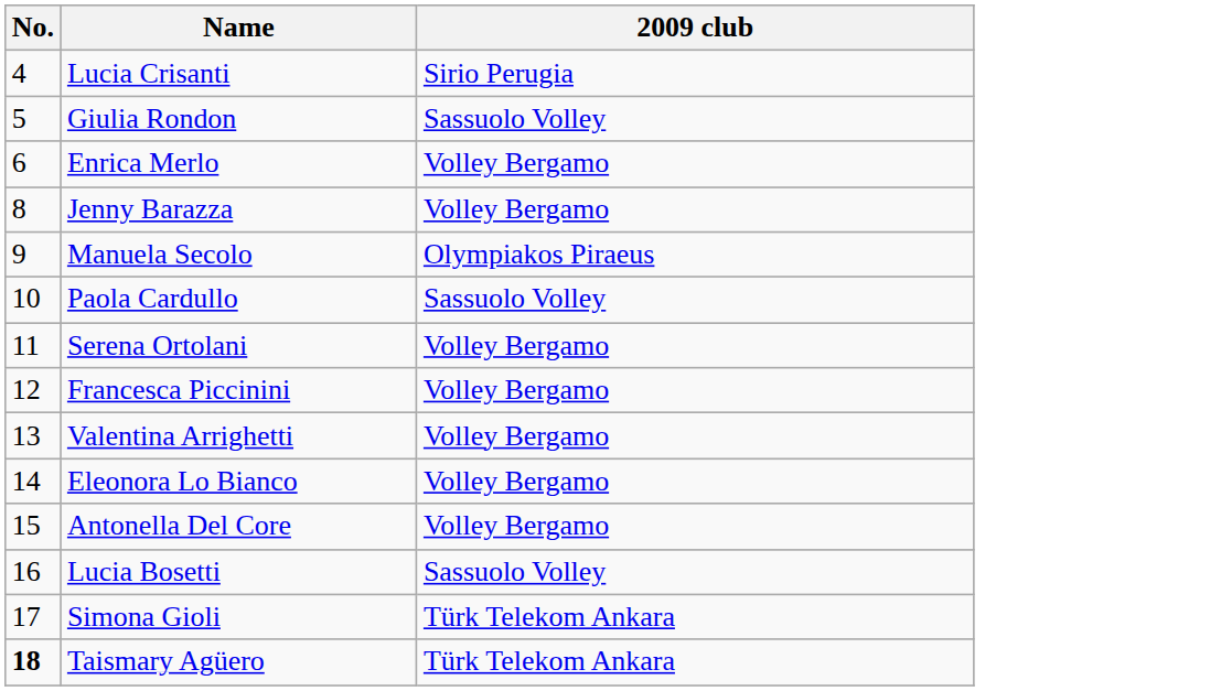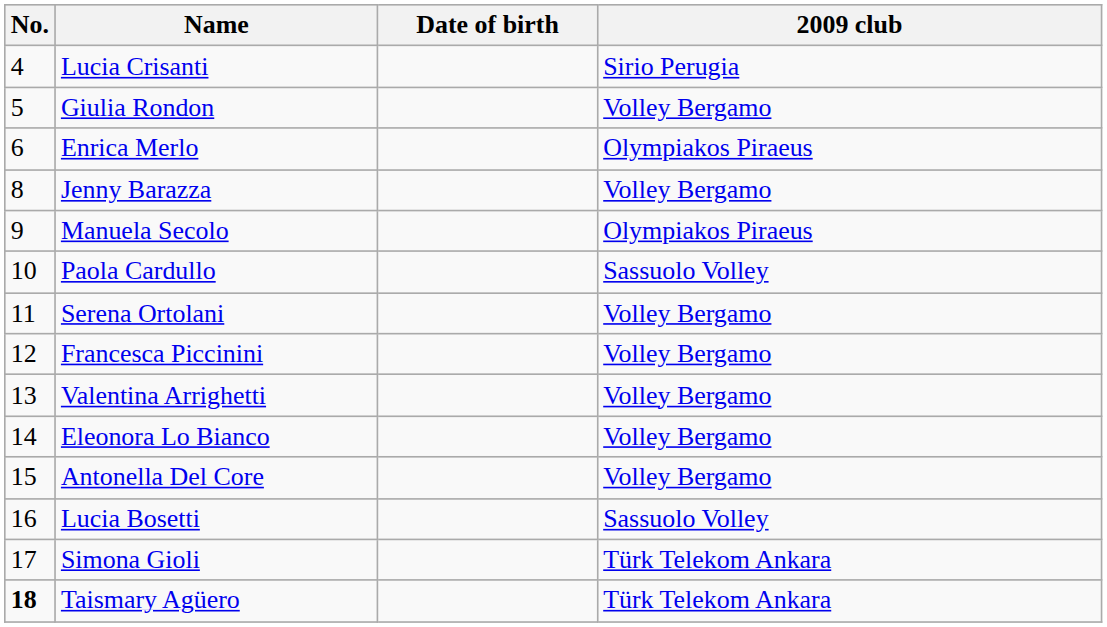+ column: Date of birth
Giulia Rondon | 2009 club: Sassuolo Volley -> Volley Bergamo
Enrica Merlo | 2009 club: Volley Bergamo -> Olympiakos Piraeus
